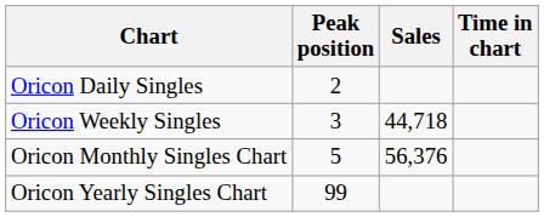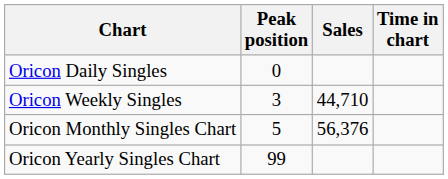Oricon Daily Singles | Peak position: 2 -> 0
Oricon Weekly Singles | Sales: 44,718 -> 44,710
